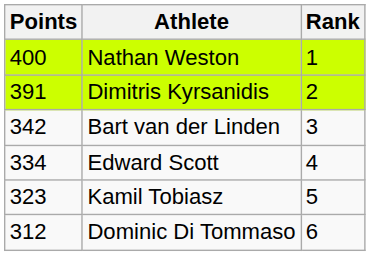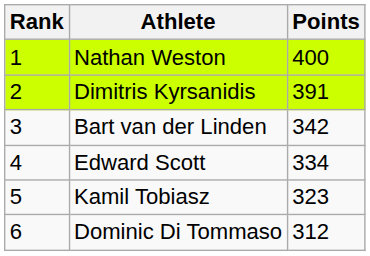columns swapped: Rank <-> Points
